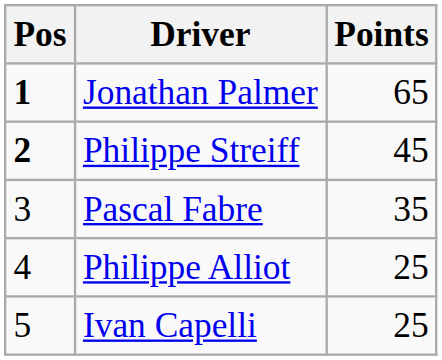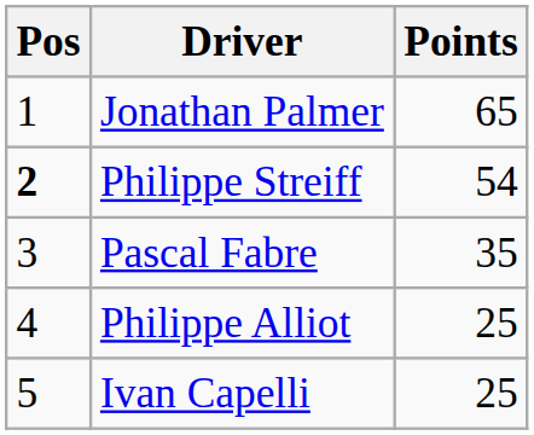Jonathan Palmer | Pos: bold -> normal
Philippe Streiff | Points: 45 -> 54
